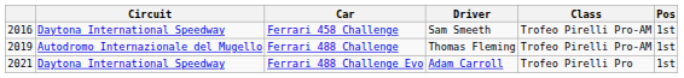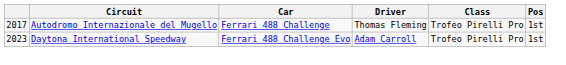- row: 2016 | Daytona International Speedway | Ferrari 458 Challenge | Sam Smeeth | Trofeo Pirelli Pro-AM | 1st
Ferrari 488 Challenge | column 1: 2019 -> 2017
Ferrari 488 Challenge | Class: Trofeo Pirelli Pro-AM -> Trofeo Pirelli Pro
Ferrari 488 Challenge Evo | column 1: 2021 -> 2023
